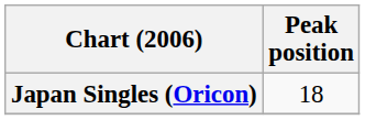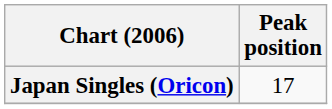Japan Singles (Oricon) | Peak position: 18 -> 17
